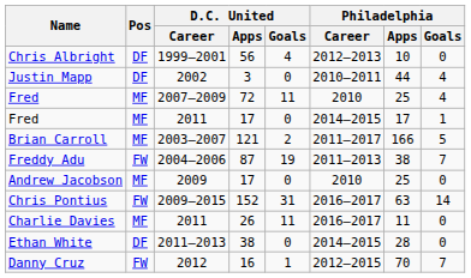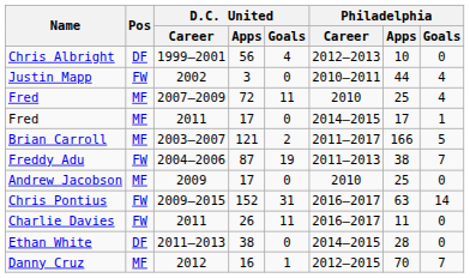Justin Mapp | Pos: DF -> FW
Charlie Davies | Pos: MF -> FW
Danny Cruz | Pos: FW -> MF
